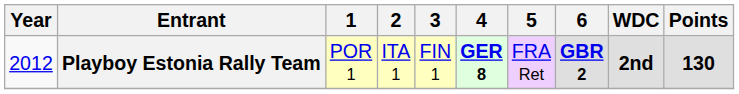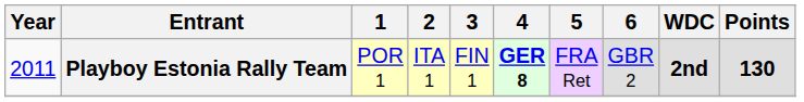Playboy Estonia Rally Team | Year: 2012 -> 2011
Playboy Estonia Rally Team | 6: bold -> normal
